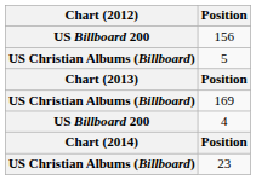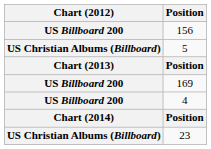169 | Chart (2012): US Christian Albums (Billboard) -> US Billboard 200
